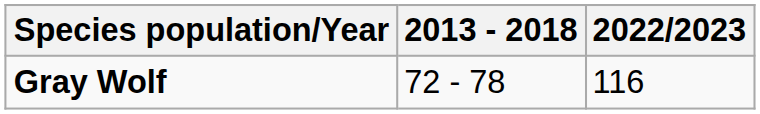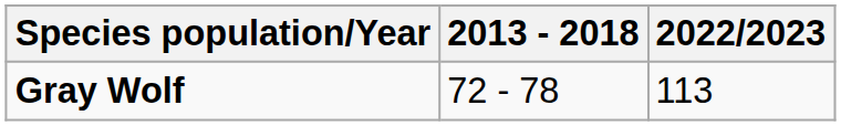Gray Wolf | 2022/2023: 116 -> 113
